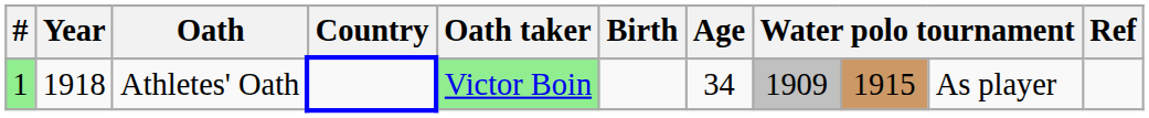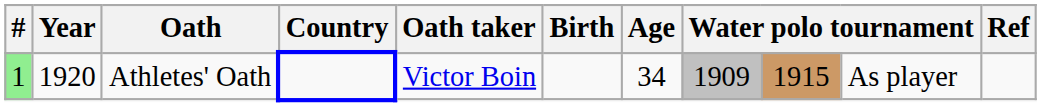Athletes' Oath | Year: 1918 -> 1920
Athletes' Oath | Oath taker: lightgreen background -> no background
